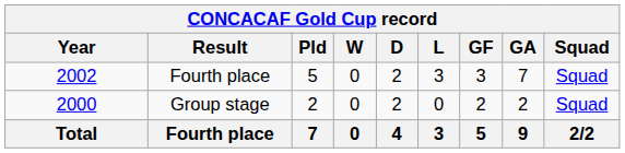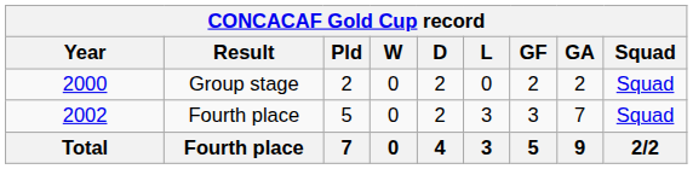rows swapped: Group stage <-> 2002 / Fourth place
